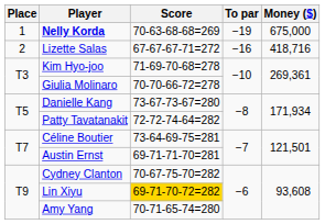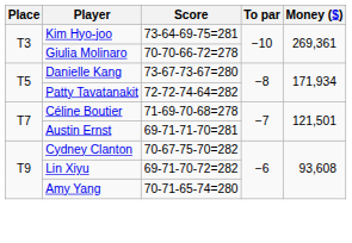- row: 1 | Nelly Korda | 70-63-68-68=269 | −19 | 675,000
- row: 2 | Lizette Salas | 67-67-67-71=272 | −16 | 418,716
Kim Hyo-joo | Score: 71-69-70-68=278 -> 73-64-69-75=281
Céline Boutier | Score: 73-64-69-75=281 -> 71-69-70-68=278
Lin Xiyu | Score: gold background -> no background
